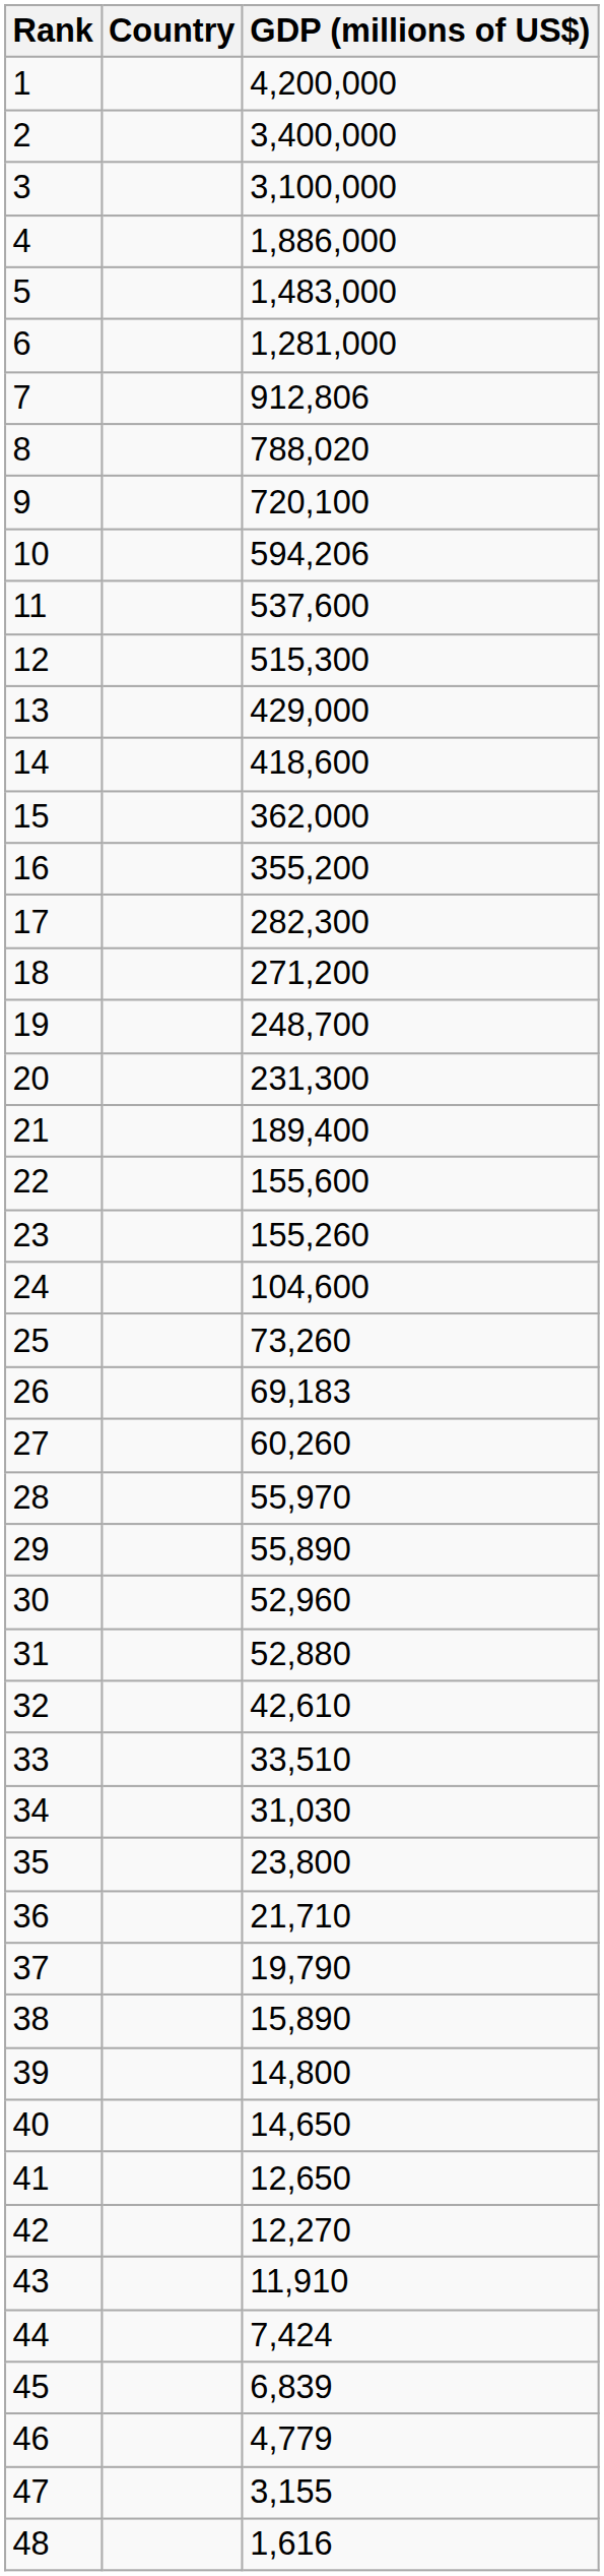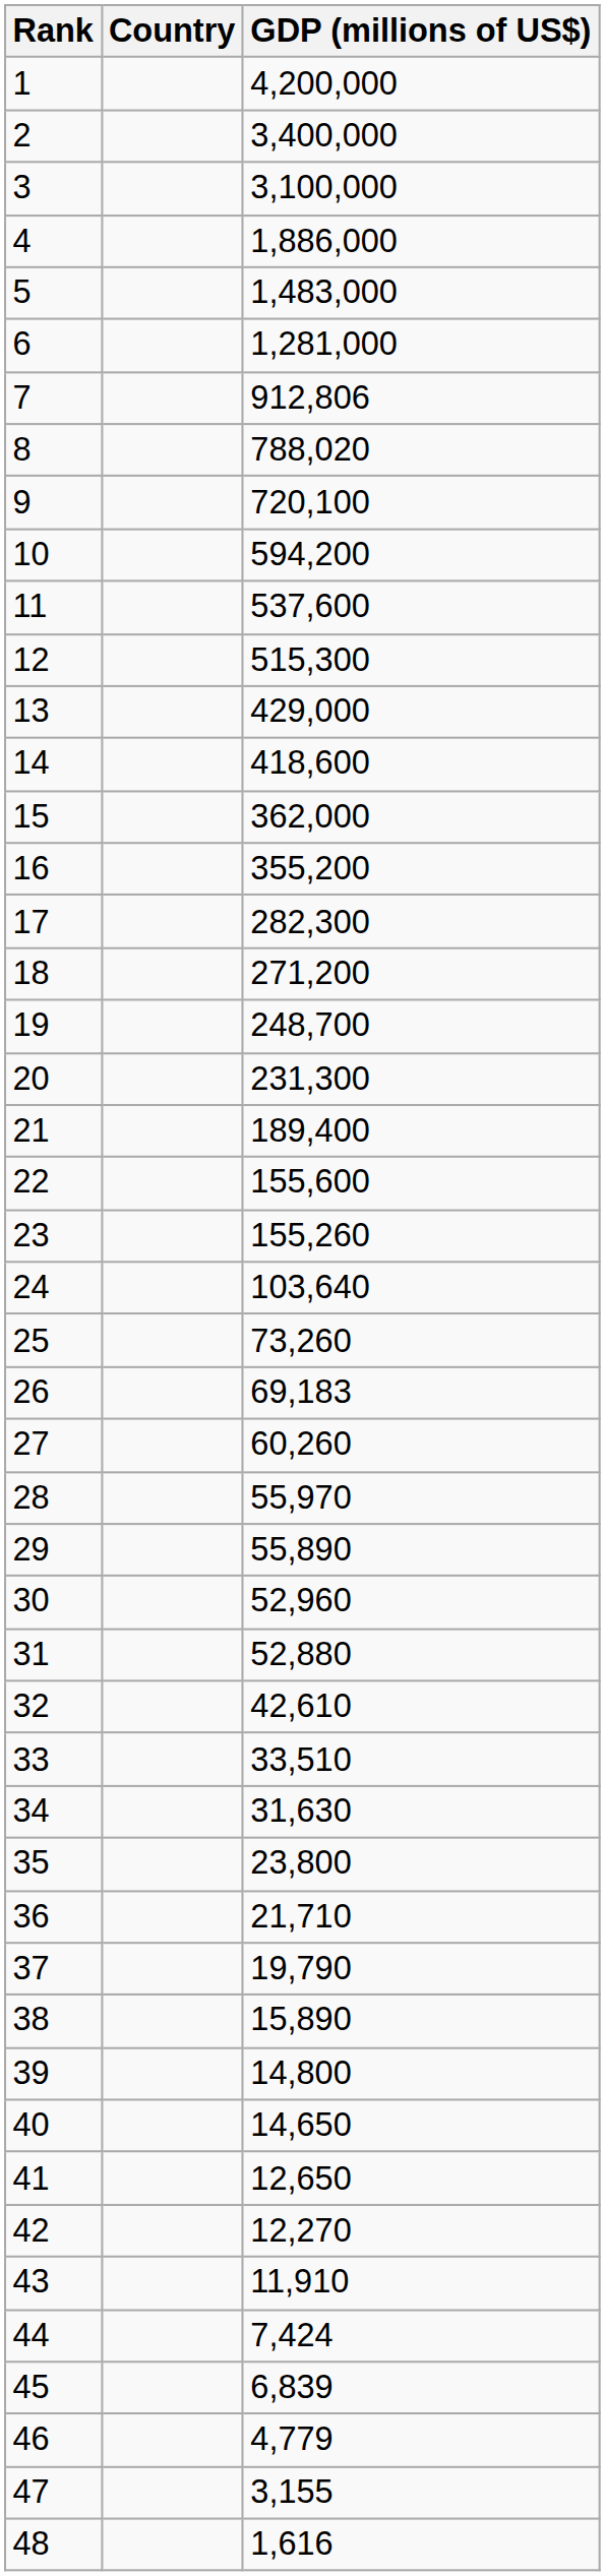10 | GDP (millions of US$): 594,206 -> 594,200
24 | GDP (millions of US$): 104,600 -> 103,640
34 | GDP (millions of US$): 31,030 -> 31,630
